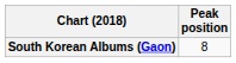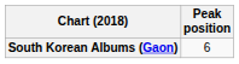South Korean Albums (Gaon) | Peak position: 8 -> 6
